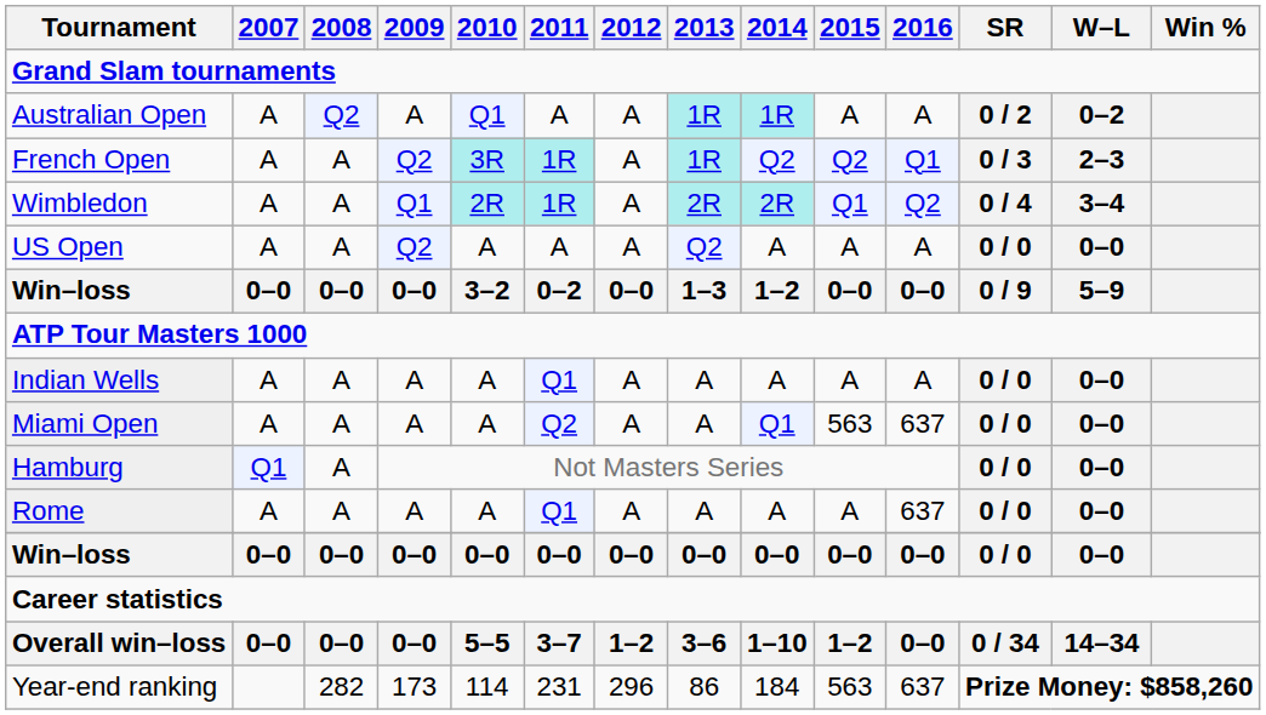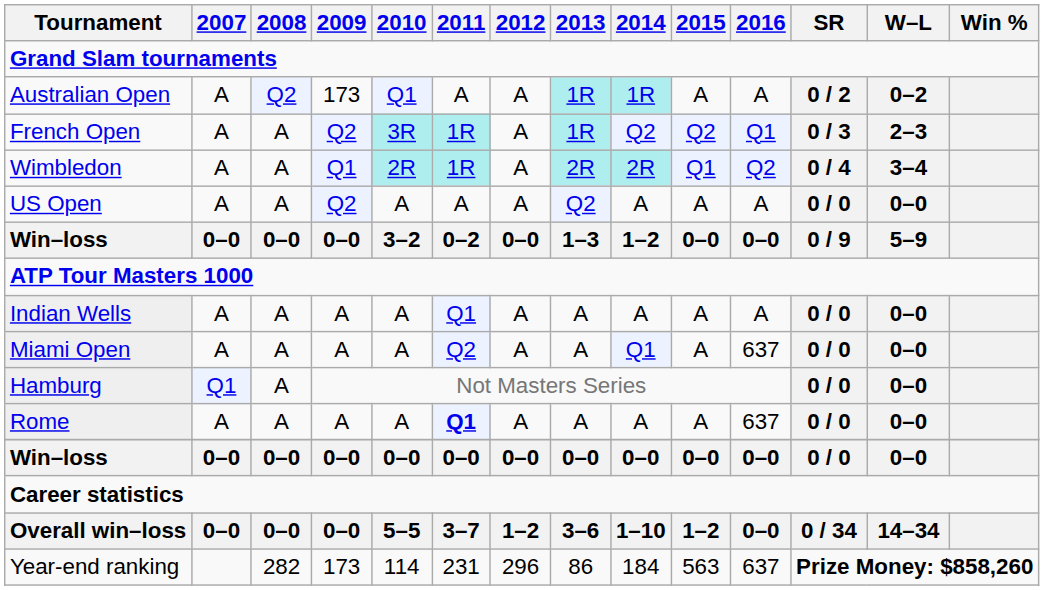Australian Open | 2009: A -> 173
Miami Open | 2015: 563 -> A
Rome | 2011: normal -> bold
